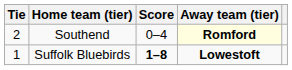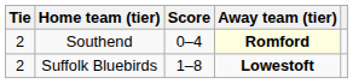Suffolk Bluebirds | Tie: 1 -> 2
Suffolk Bluebirds | Score: bold -> normal
